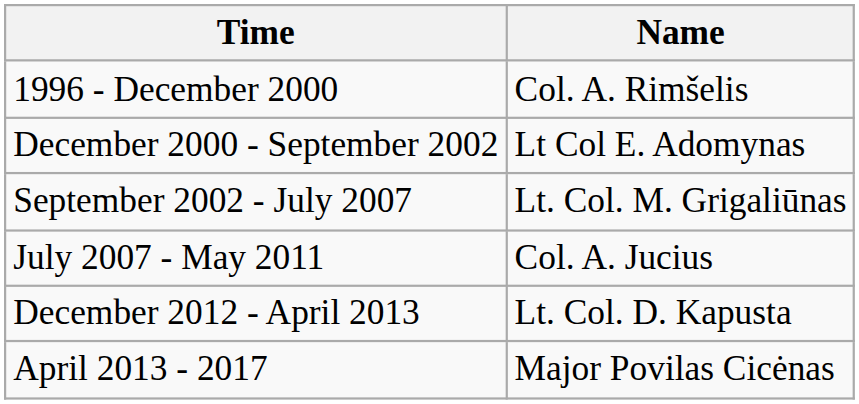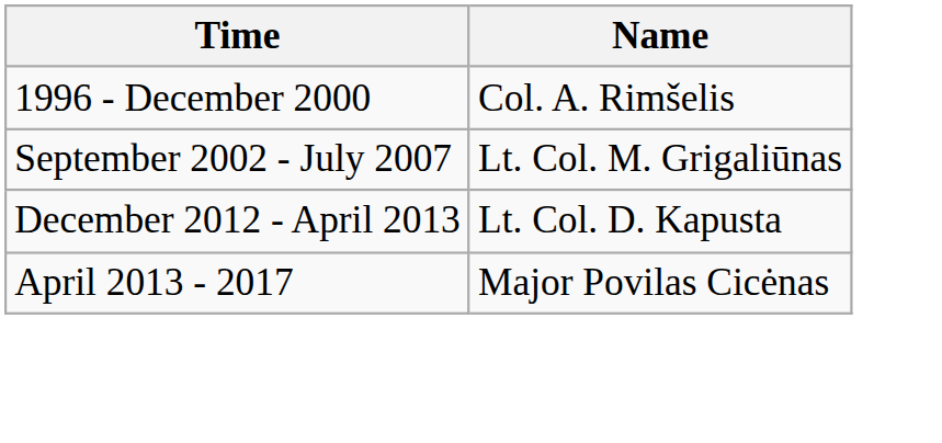- row: December 2000 - September 2002 | Lt Col E. Adomynas
- row: July 2007 - May 2011 | Col. A. Jucius
